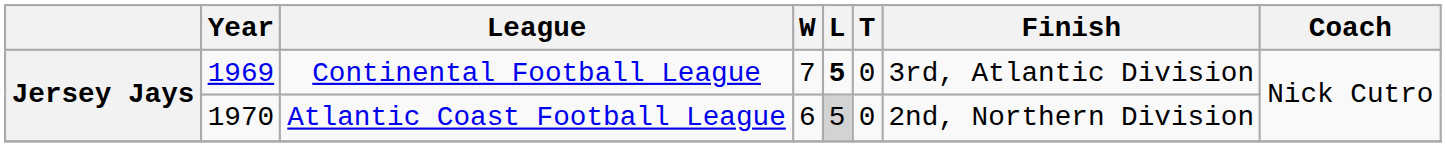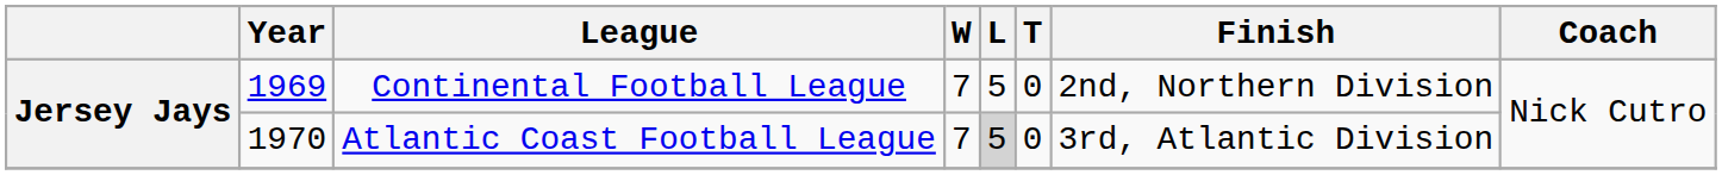Continental Football League | L: bold -> normal
Continental Football League | Finish: 3rd, Atlantic Division -> 2nd, Northern Division
Atlantic Coast Football League | W: 6 -> 7
Atlantic Coast Football League | Finish: 2nd, Northern Division -> 3rd, Atlantic Division
